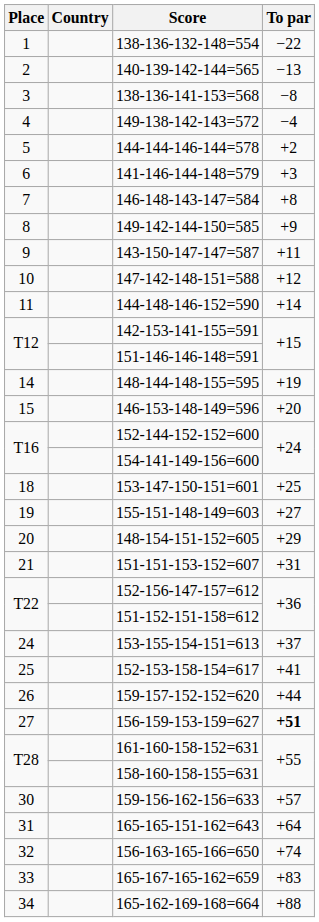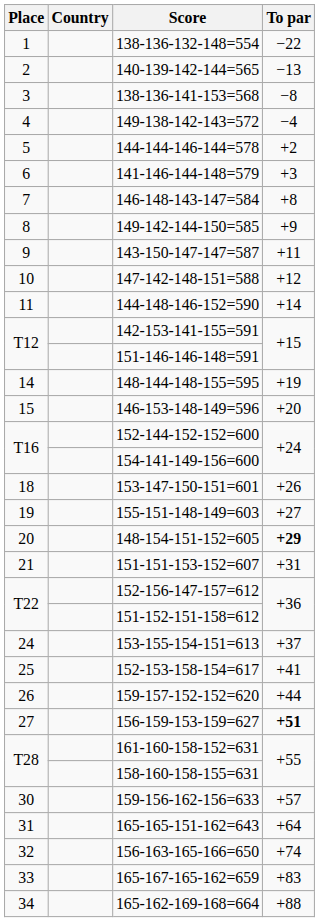153-147-150-151=601 | To par: +25 -> +26
148-154-151-152=605 | To par: normal -> bold
